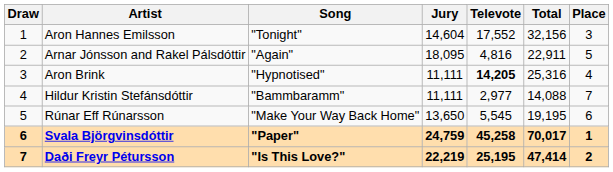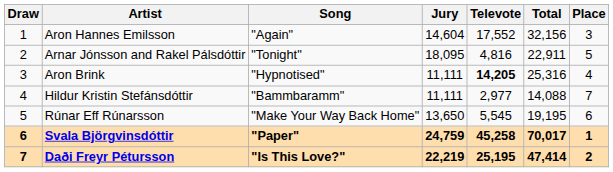Aron Hannes Emilsson | Song: "Tonight" -> "Again"
Arnar Jónsson and Rakel Pálsdóttir | Song: "Again" -> "Tonight"
